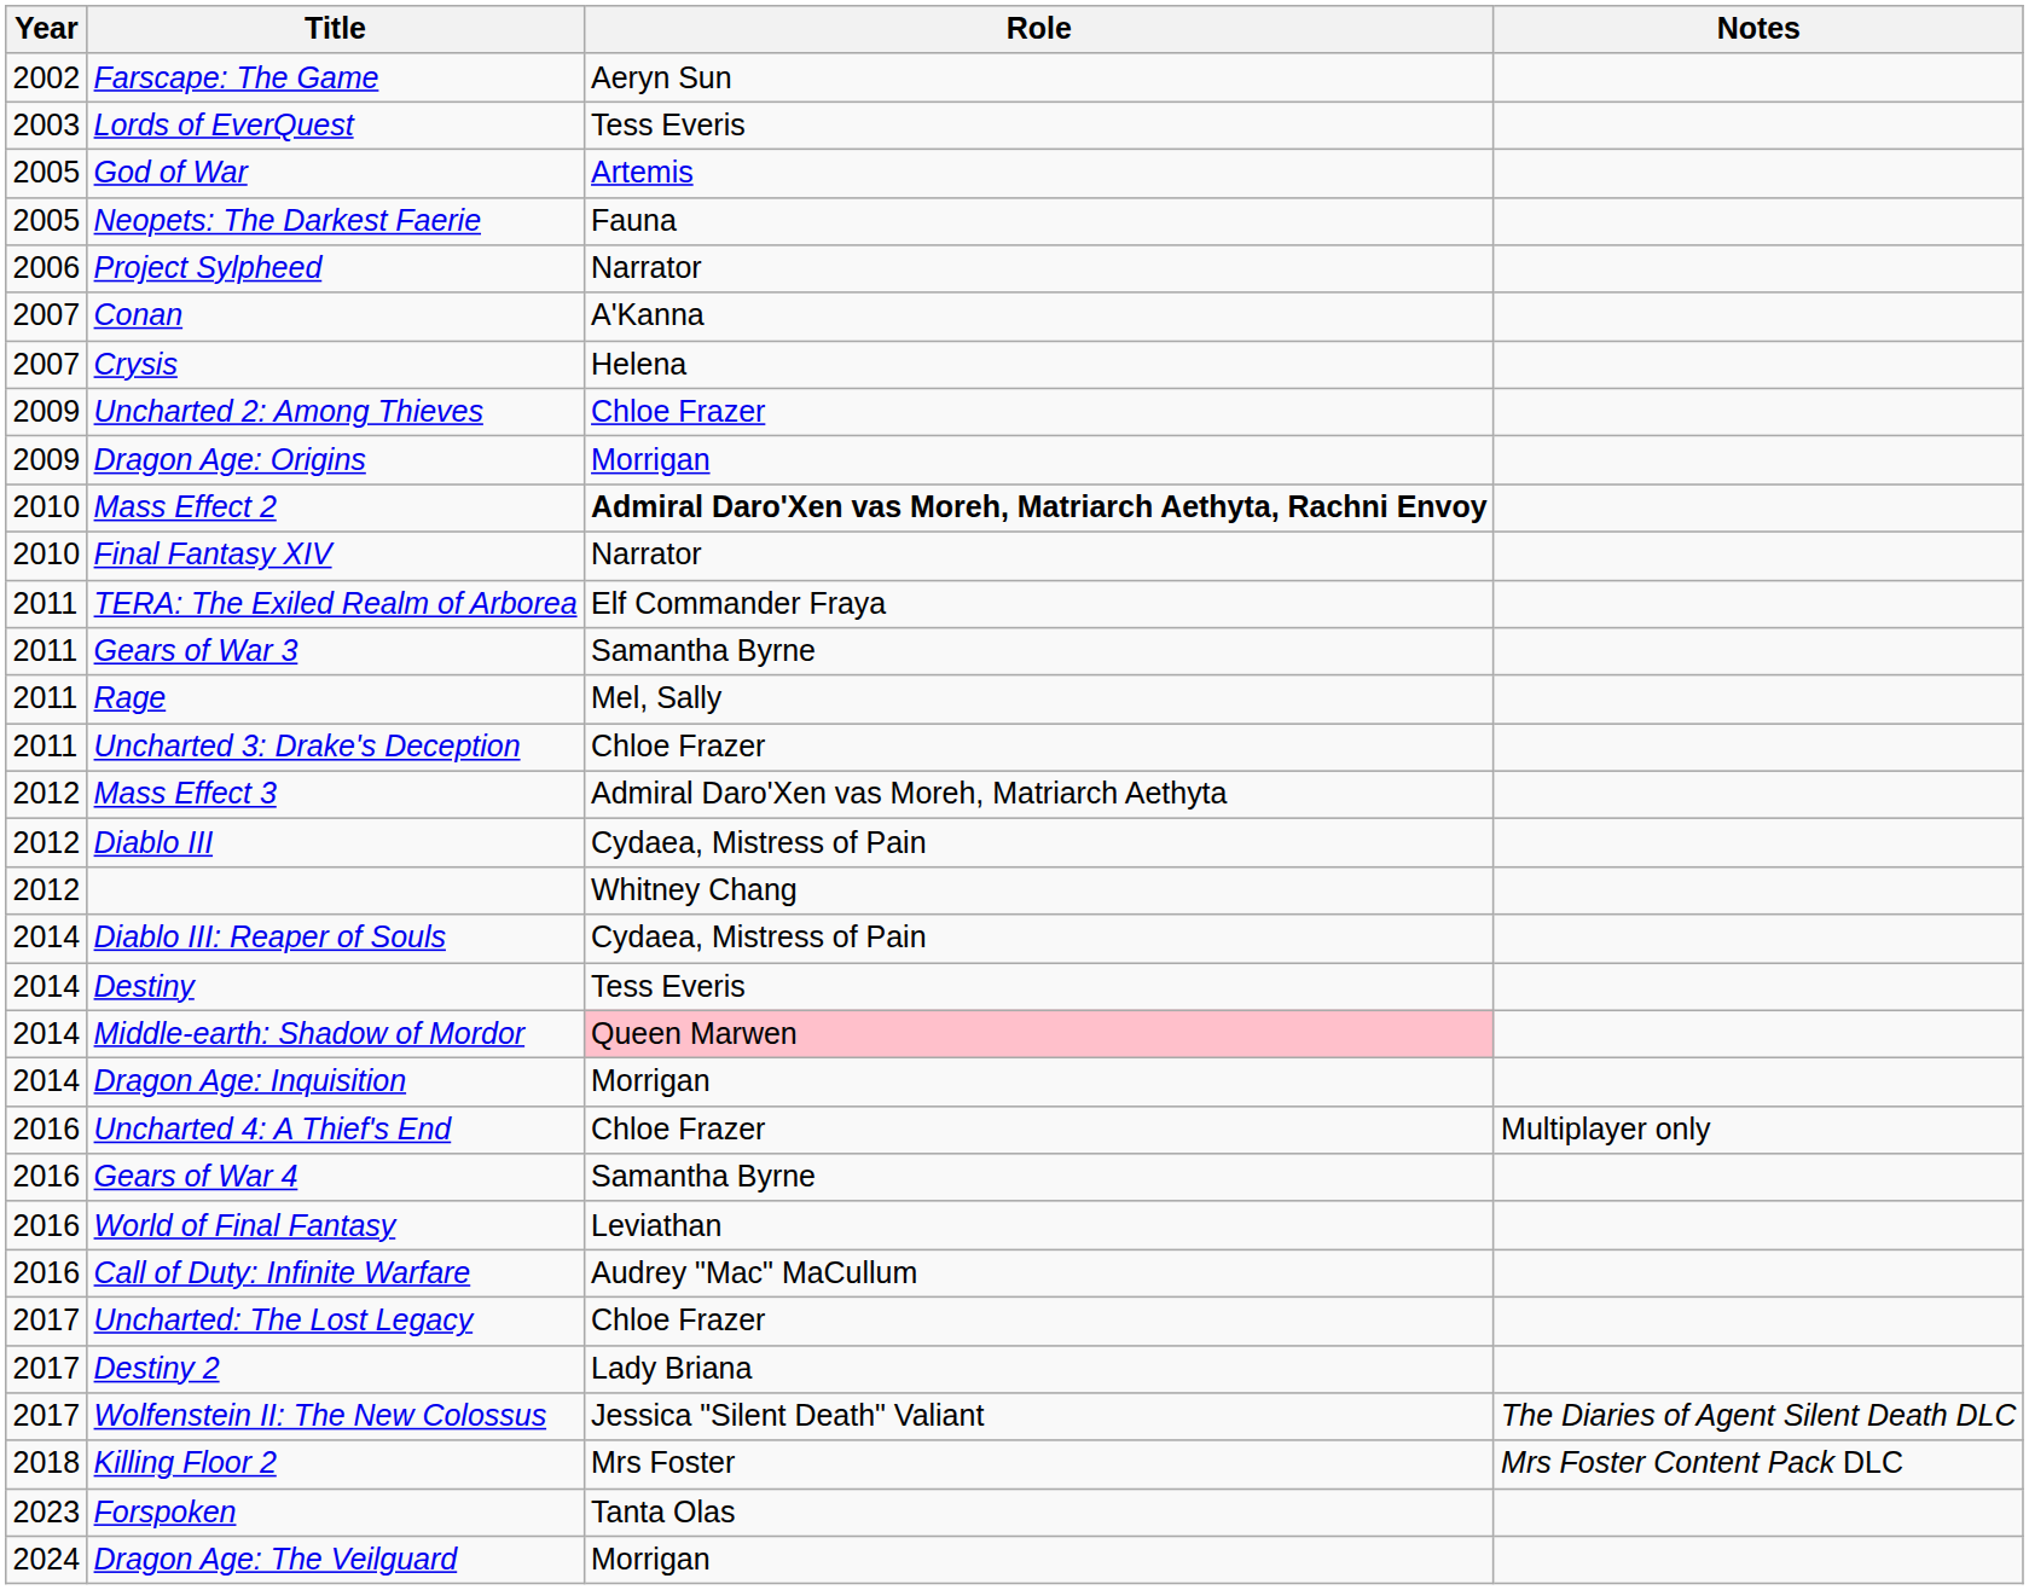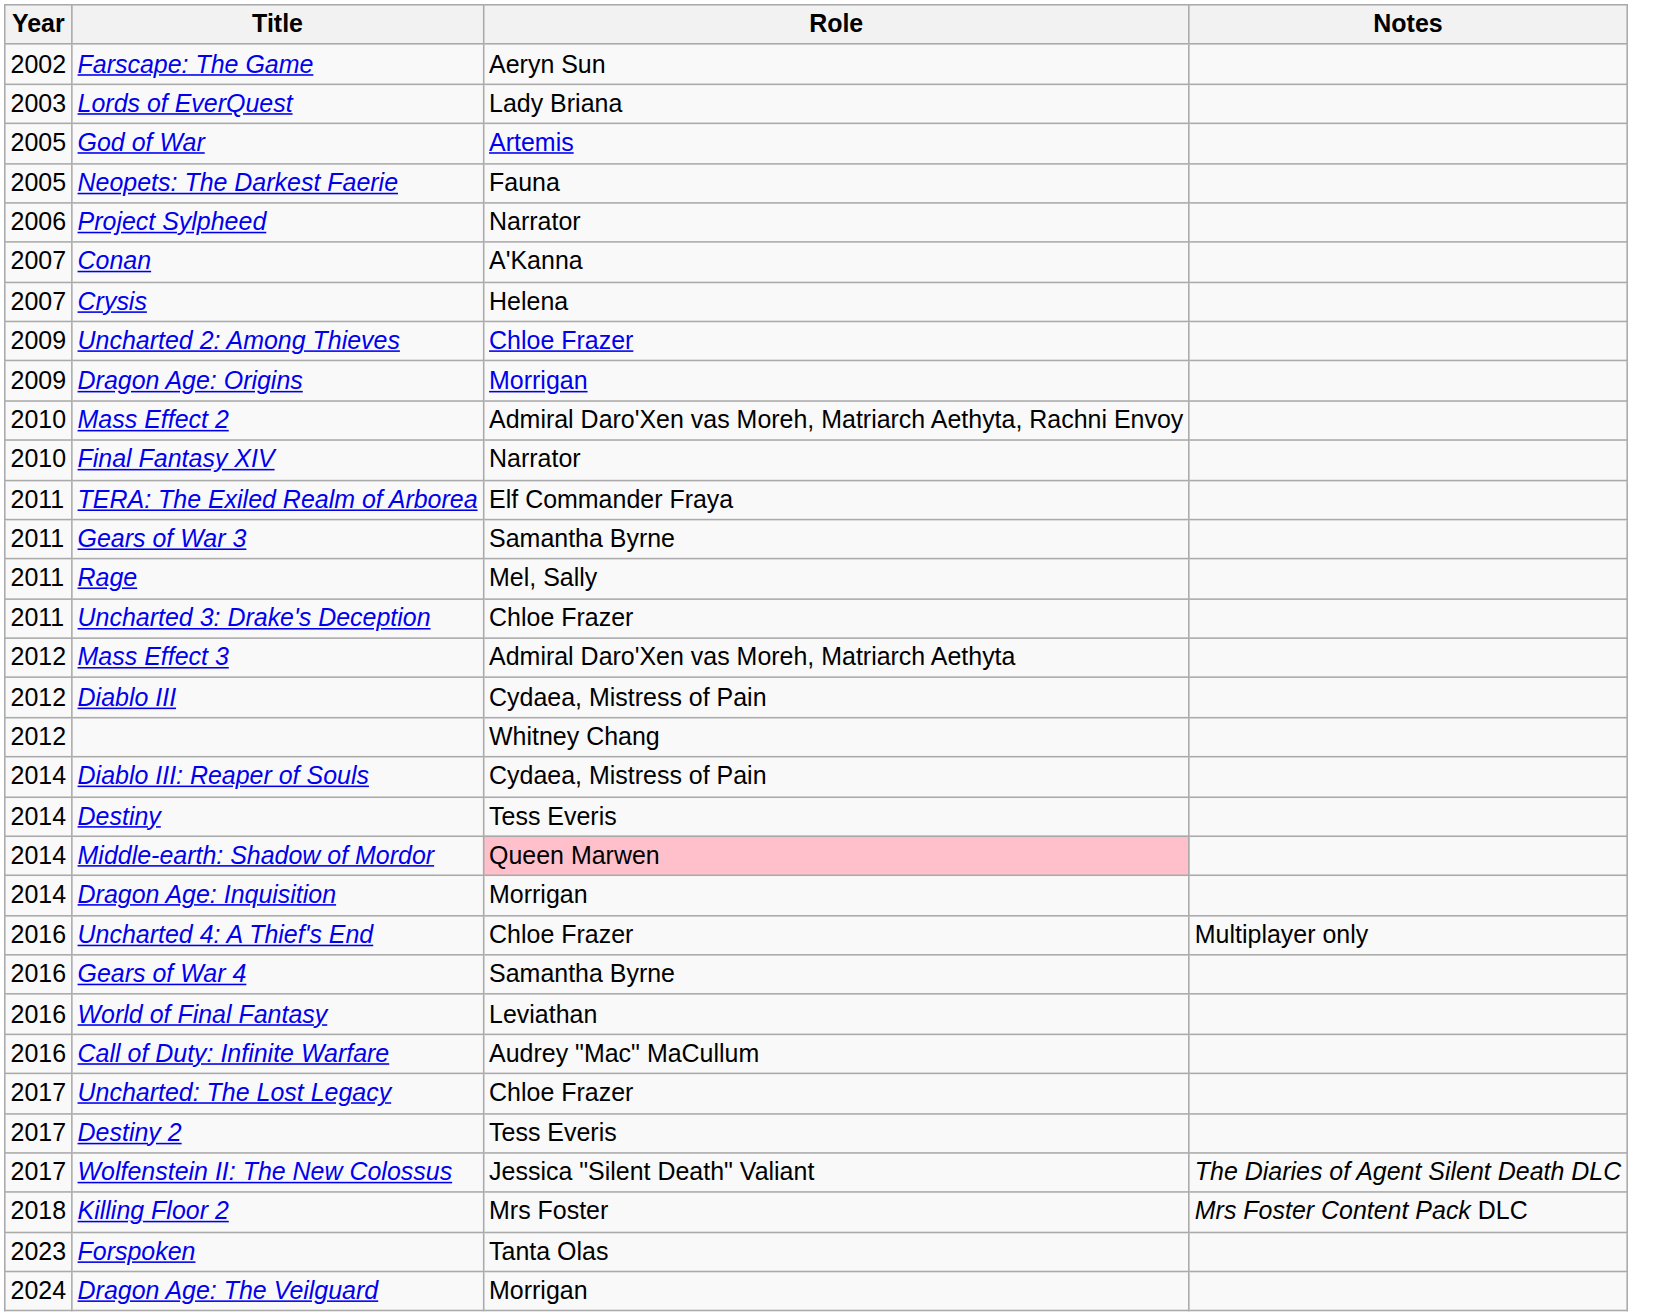Lords of EverQuest | Role: Tess Everis -> Lady Briana
Mass Effect 2 | Role: bold -> normal
Destiny 2 | Role: Lady Briana -> Tess Everis
